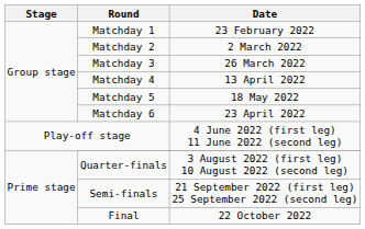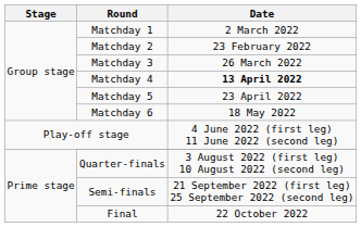Matchday 1 | Date: 23 February 2022 -> 2 March 2022
Matchday 2 | Date: 2 March 2022 -> 23 February 2022
Matchday 4 | Date: normal -> bold
Matchday 5 | Date: 18 May 2022 -> 23 April 2022
Matchday 6 | Date: 23 April 2022 -> 18 May 2022
